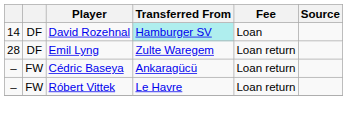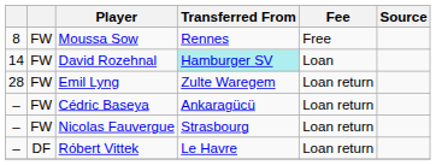+ row: 8 | FW | Moussa Sow | Rennes | Free
David Rozehnal | column 2: DF -> FW
Emil Lyng | column 2: DF -> FW
+ row: – | FW | Nicolas Fauvergue | Strasbourg | Loan return
Róbert Vittek | column 2: FW -> DF
